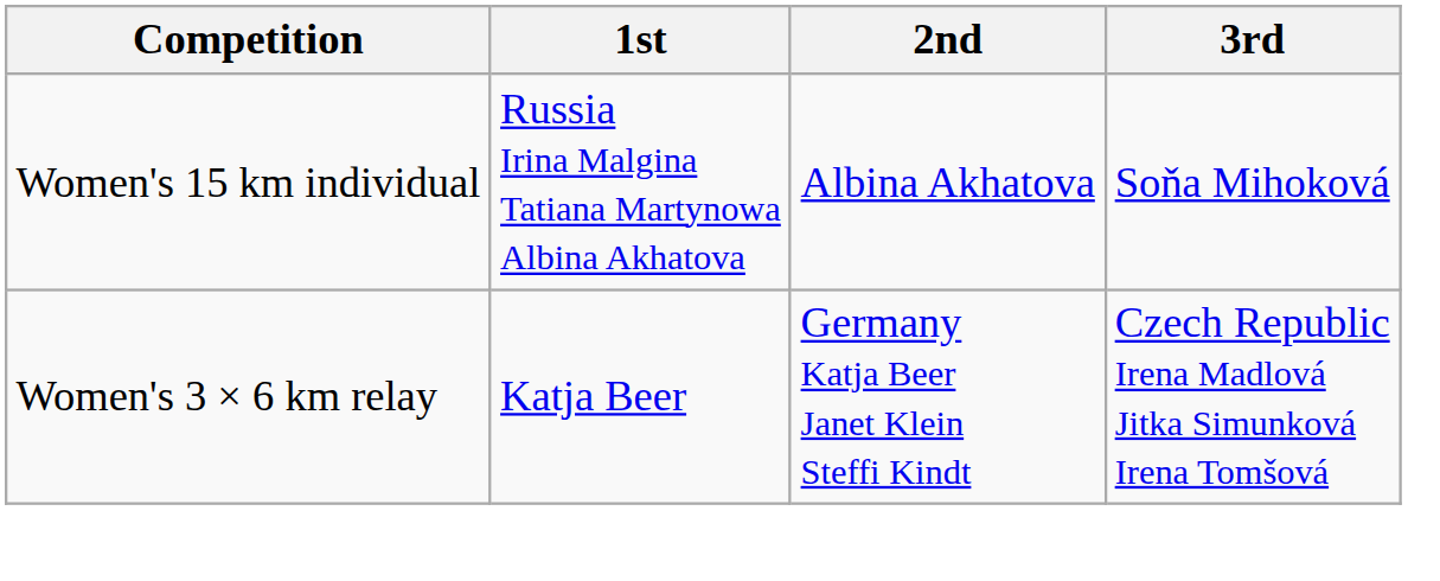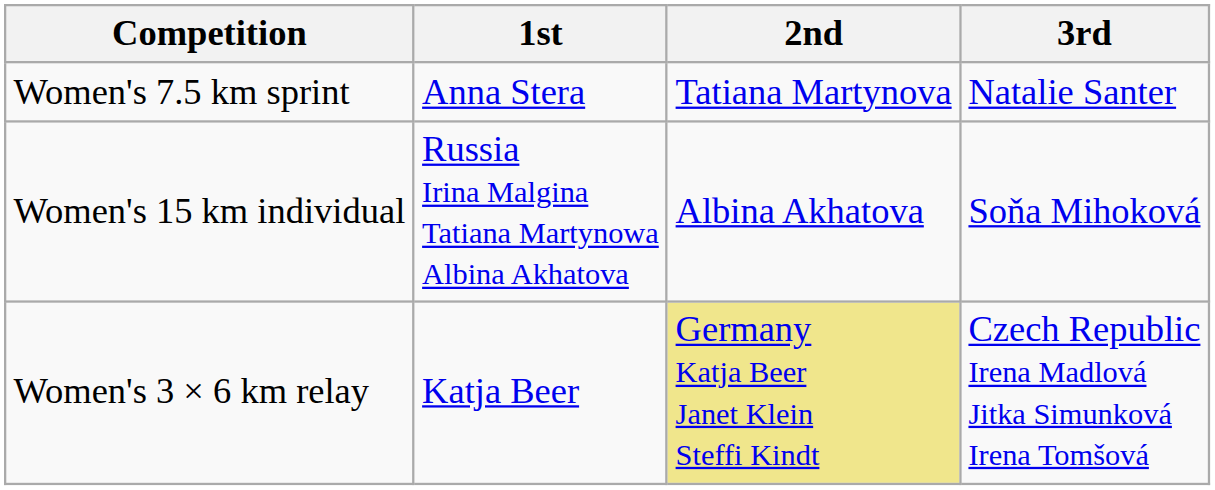+ row: Women's 7.5 km sprint | Anna Stera | Tatiana Martynova | Natalie Santer
Women's 3 × 6 km relay | 2nd: no background -> khaki background
